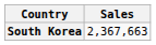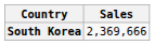South Korea | Sales: 2,367,663 -> 2,369,666
